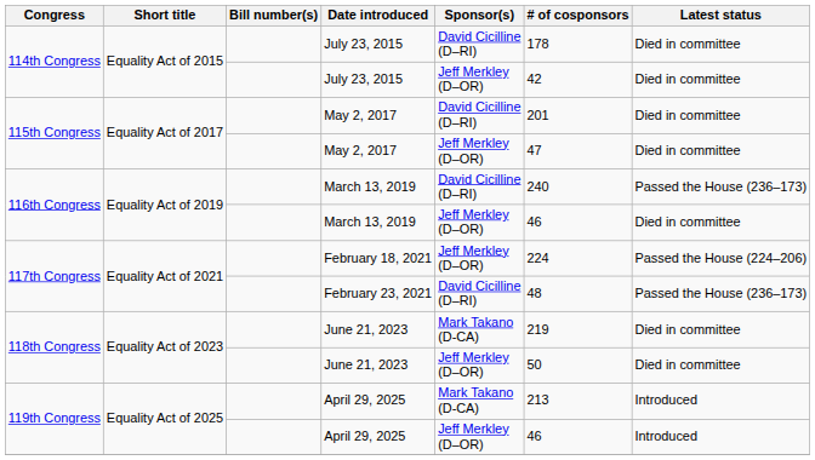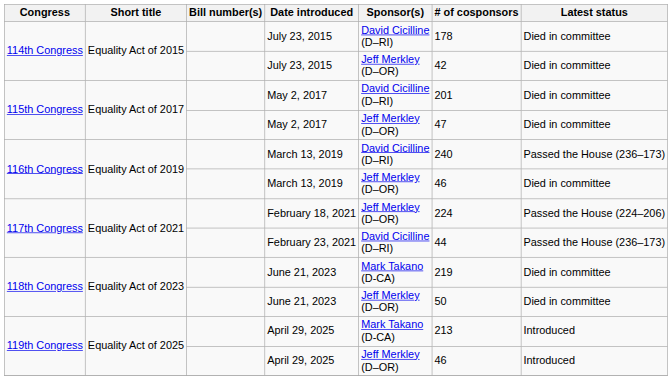February 23, 2021 | # of cosponsors: 48 -> 44
